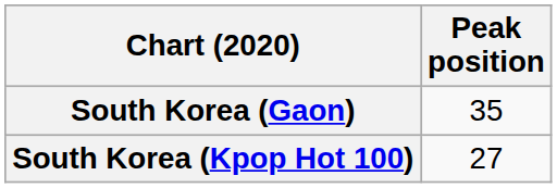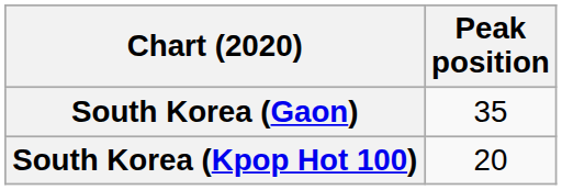South Korea (Kpop Hot 100) | Peak position: 27 -> 20
